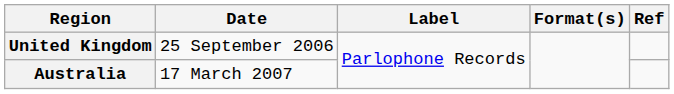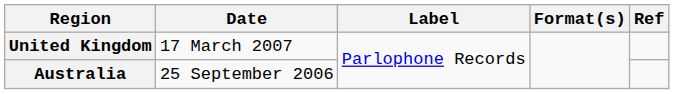United Kingdom | Date: 25 September 2006 -> 17 March 2007
Australia | Date: 17 March 2007 -> 25 September 2006
